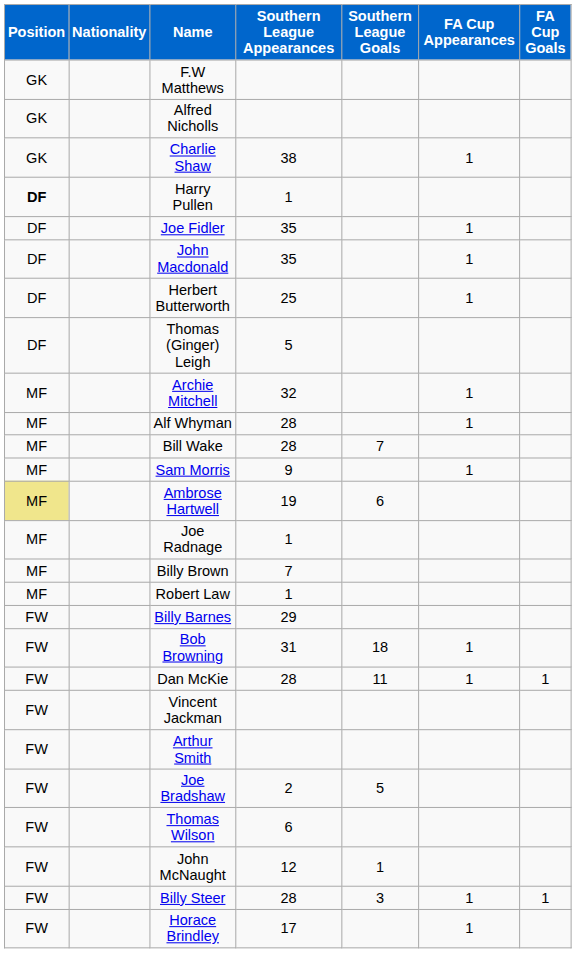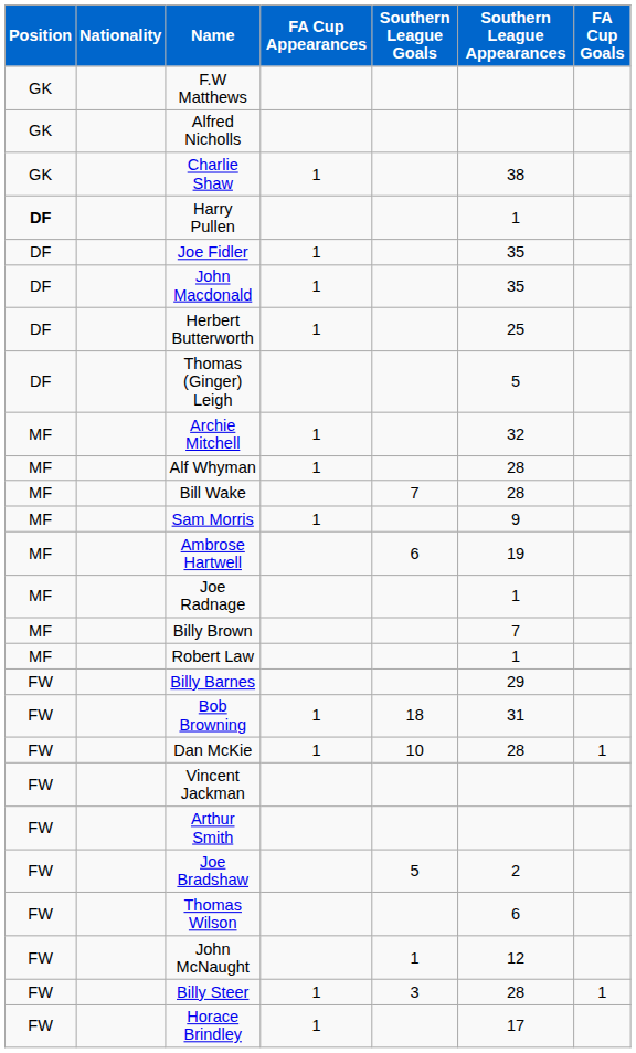columns swapped: Southern League Appearances <-> FA Cup Appearances
Ambrose Hartwell | Position: khaki background -> no background
Dan McKie | Southern League Goals: 11 -> 10
